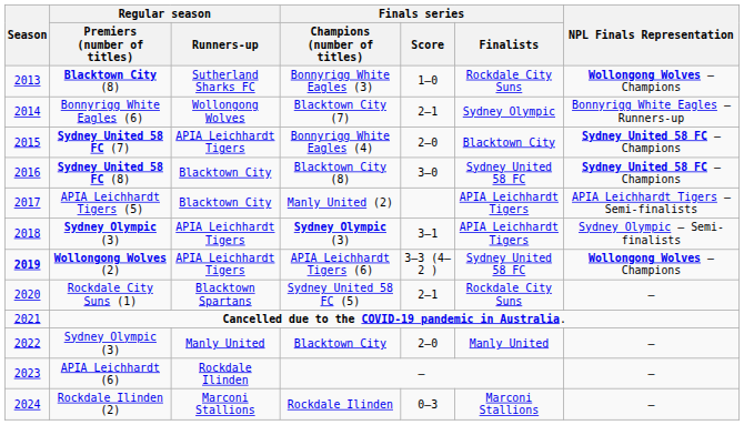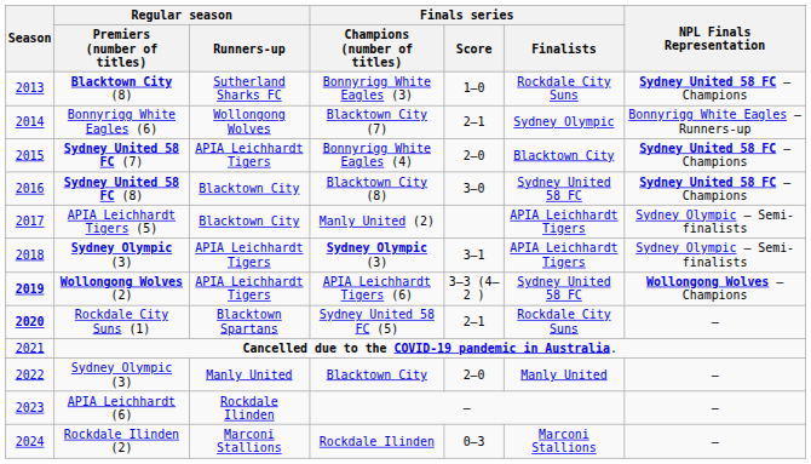Bonnyrigg White Eagles (3) | NPL Finals Representation: Wollongong Wolves – Champions -> Sydney United 58 FC – Champions
Manly United (2) | NPL Finals Representation: APIA Leichhardt Tigers – Semi-finalists -> Sydney Olympic – Semi-finalists
Sydney United 58 FC (5) | Season: normal -> bold
